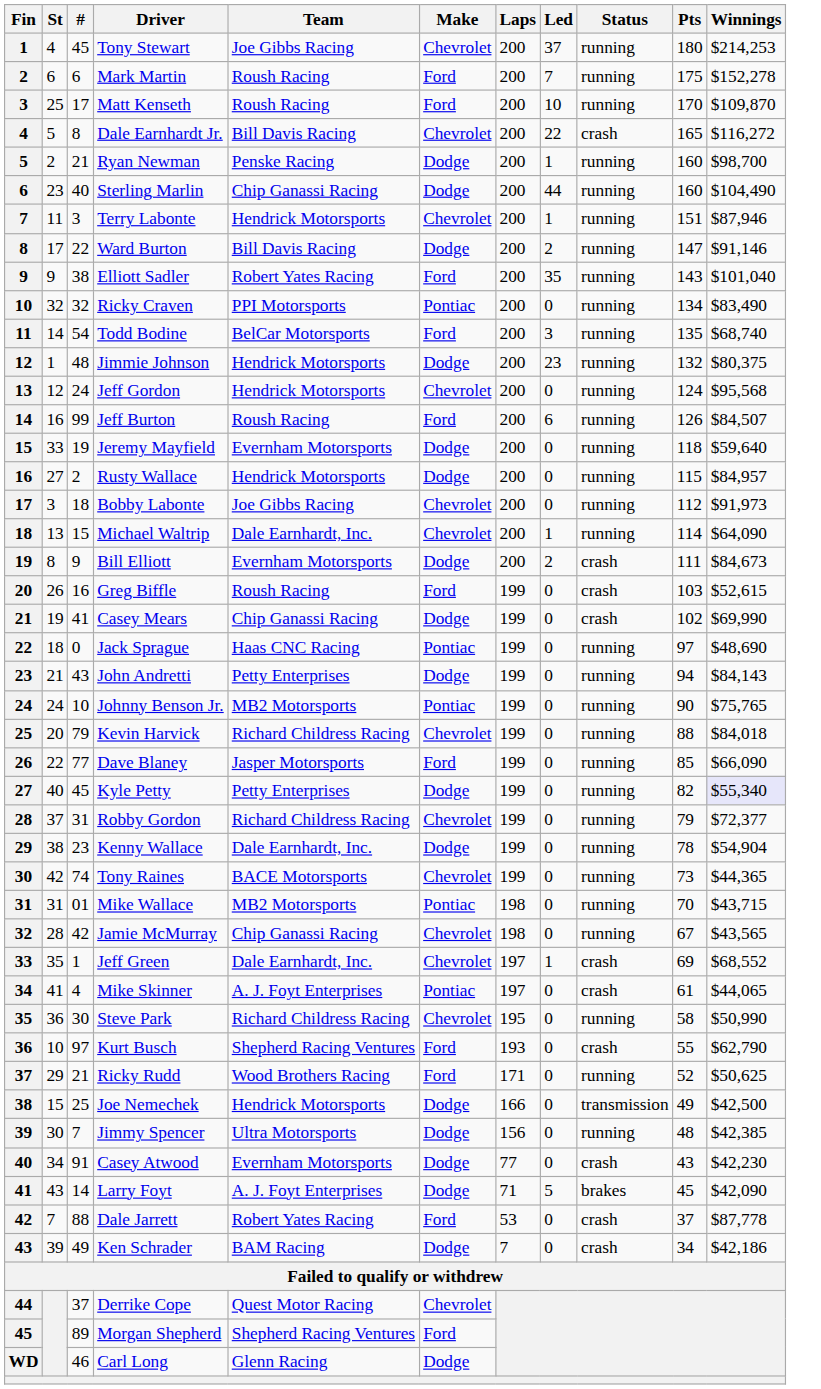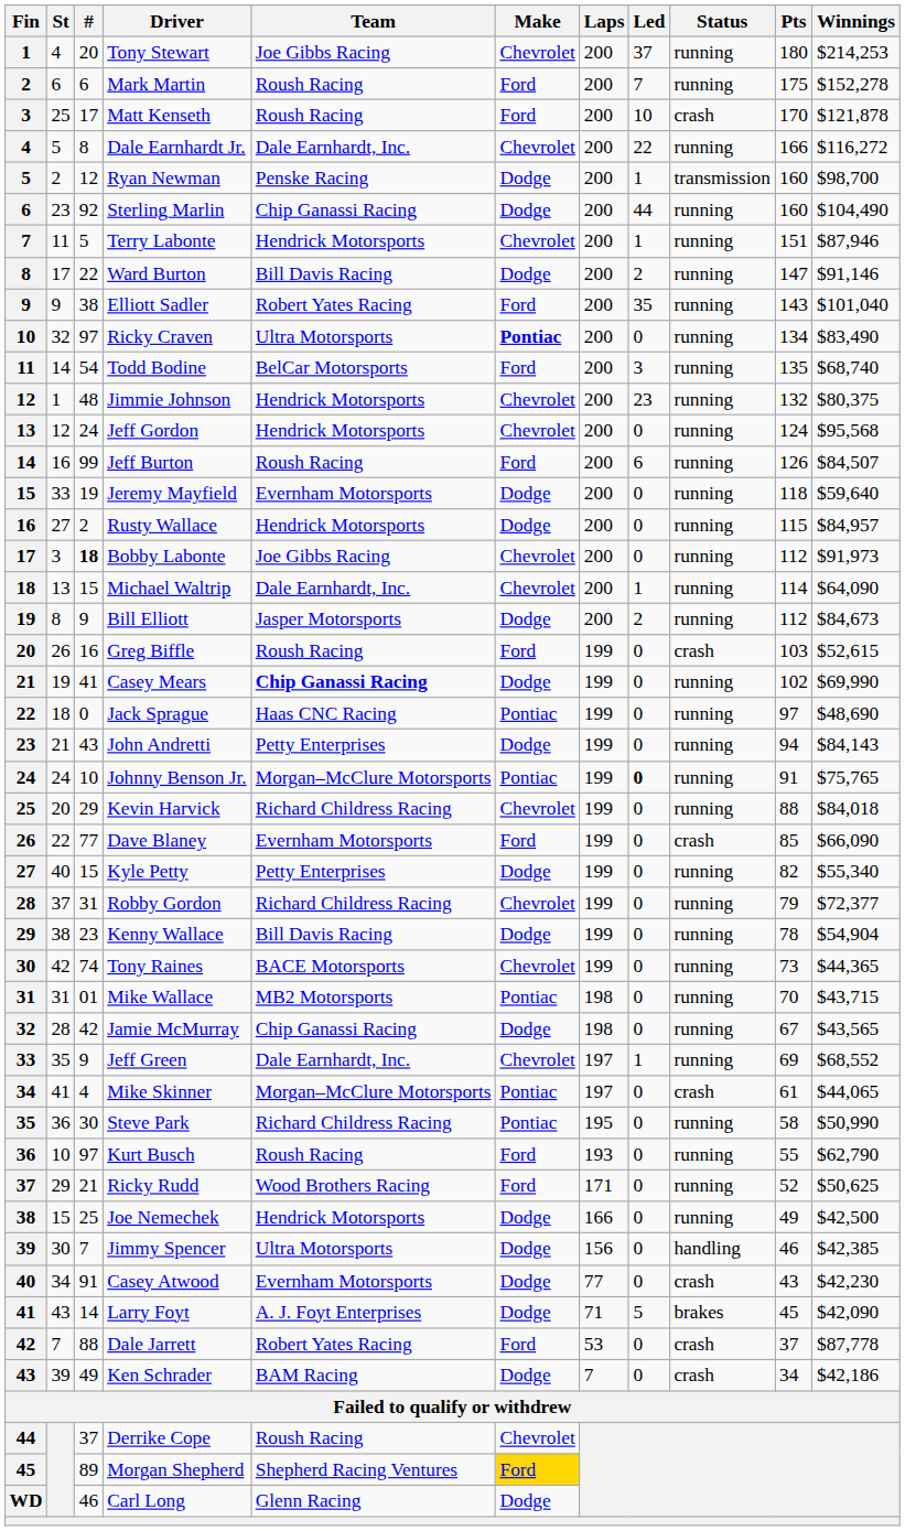Tony Stewart | #: 45 -> 20
Matt Kenseth | Status: running -> crash
Matt Kenseth | Winnings: $109,870 -> $121,878
Dale Earnhardt Jr. | Team: Bill Davis Racing -> Dale Earnhardt, Inc.
Dale Earnhardt Jr. | Status: crash -> running
Dale Earnhardt Jr. | Pts: 165 -> 166
Ryan Newman | #: 21 -> 12
Ryan Newman | Status: running -> transmission
Sterling Marlin | #: 40 -> 92
Terry Labonte | #: 3 -> 5
Ricky Craven | #: 32 -> 97
Ricky Craven | Team: PPI Motorsports -> Ultra Motorsports
Ricky Craven | Make: normal -> bold
Jimmie Johnson | Make: Dodge -> Chevrolet
Bobby Labonte | #: normal -> bold
Bill Elliott | Team: Evernham Motorsports -> Jasper Motorsports
Bill Elliott | Status: crash -> running
Bill Elliott | Pts: 111 -> 112
Casey Mears | Team: normal -> bold
Casey Mears | Status: crash -> running
Johnny Benson Jr. | Team: MB2 Motorsports -> Morgan–McClure Motorsports
Johnny Benson Jr. | Led: normal -> bold
Johnny Benson Jr. | Pts: 90 -> 91
Kevin Harvick | #: 79 -> 29
Dave Blaney | Team: Jasper Motorsports -> Evernham Motorsports
Dave Blaney | Status: running -> crash
Kyle Petty | #: 45 -> 15
Kyle Petty | Winnings: lavender background -> no background
Kenny Wallace | Team: Dale Earnhardt, Inc. -> Bill Davis Racing
Jamie McMurray | Make: Chevrolet -> Dodge
Jeff Green | #: 1 -> 9
Jeff Green | Status: crash -> running
Mike Skinner | Team: A. J. Foyt Enterprises -> Morgan–McClure Motorsports
Steve Park | Make: Chevrolet -> Pontiac
Kurt Busch | Team: Shepherd Racing Ventures -> Roush Racing
Kurt Busch | Status: crash -> running
Joe Nemechek | Status: transmission -> running
Jimmy Spencer | Status: running -> handling
Jimmy Spencer | Pts: 48 -> 46
Derrike Cope | Team: Quest Motor Racing -> Roush Racing
Morgan Shepherd | Make: no background -> gold background
